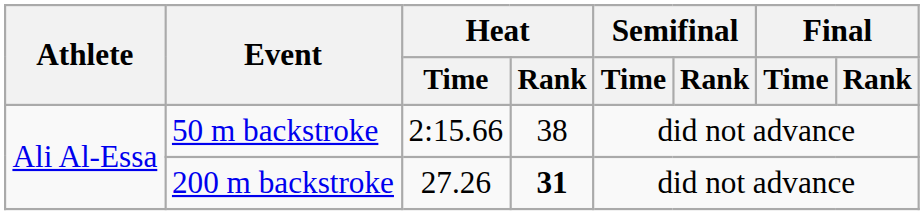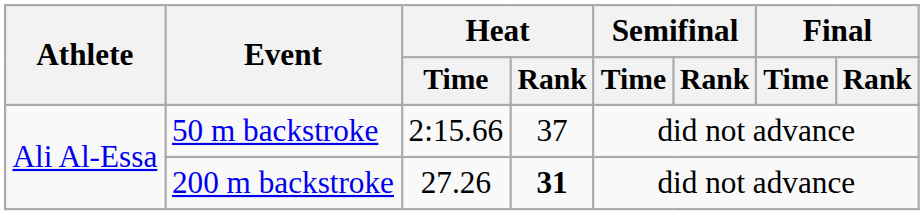50 m backstroke | Heat / Rank: 38 -> 37
